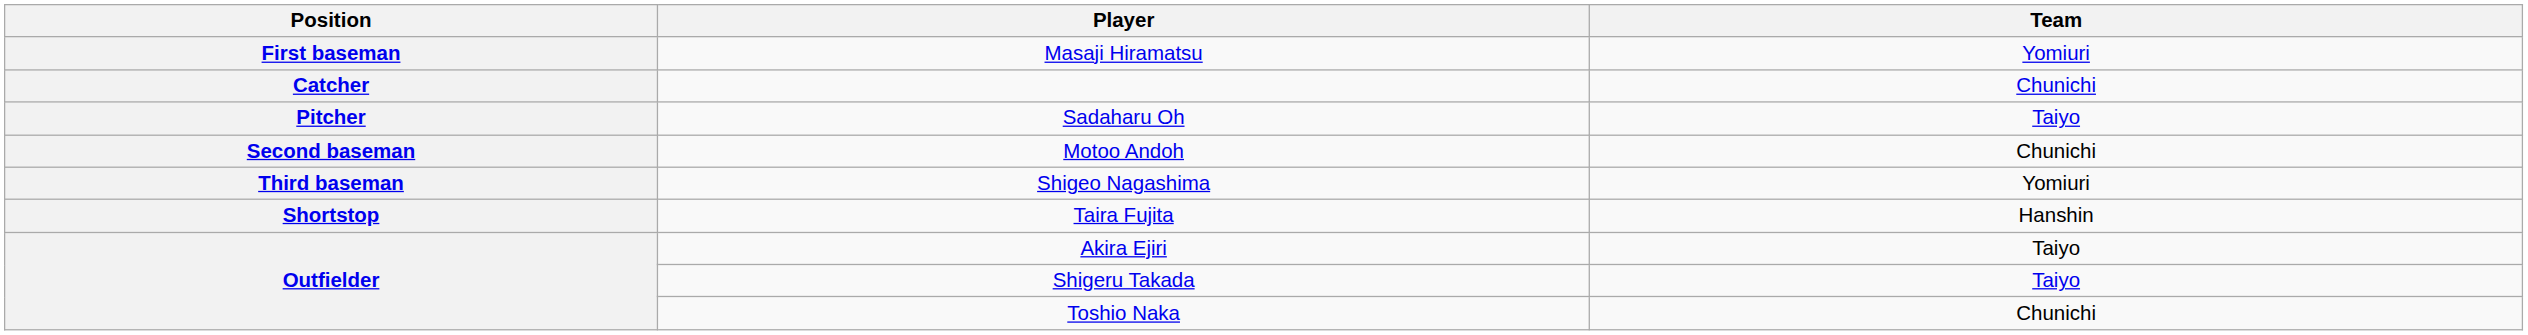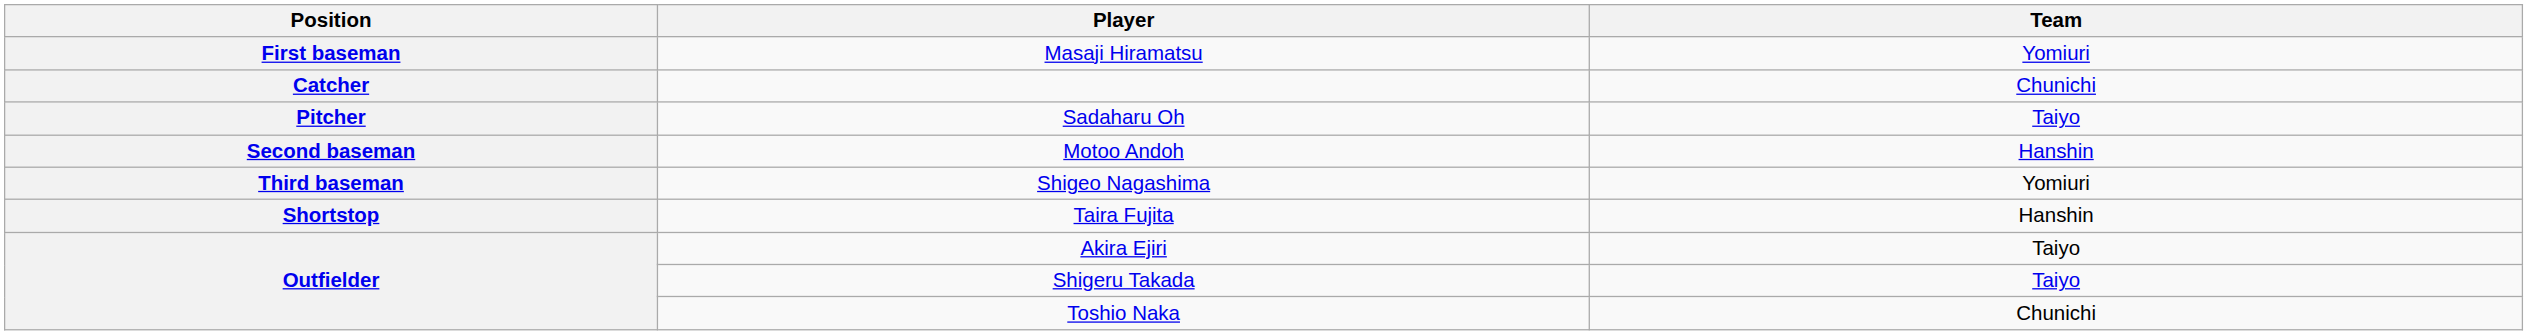Motoo Andoh | Team: Chunichi -> Hanshin
